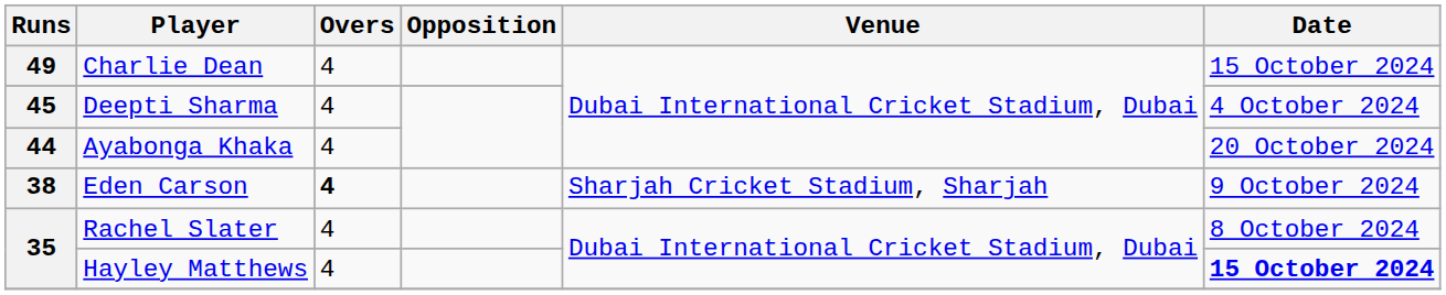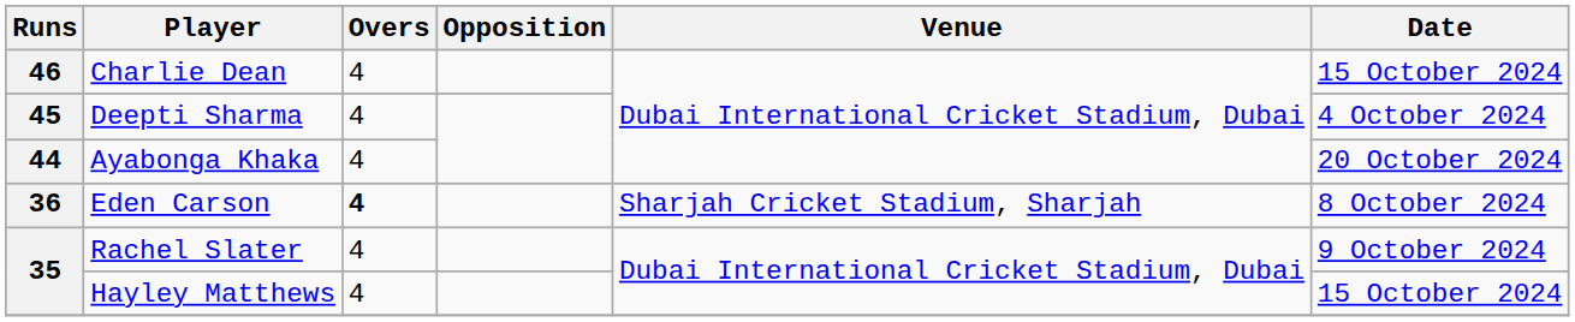Charlie Dean | Runs: 49 -> 46
Eden Carson | Runs: 38 -> 36
Eden Carson | Date: 9 October 2024 -> 8 October 2024
Rachel Slater | Date: 8 October 2024 -> 9 October 2024
Hayley Matthews | Date: bold -> normal
